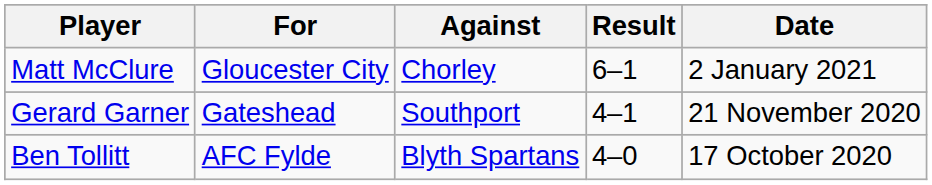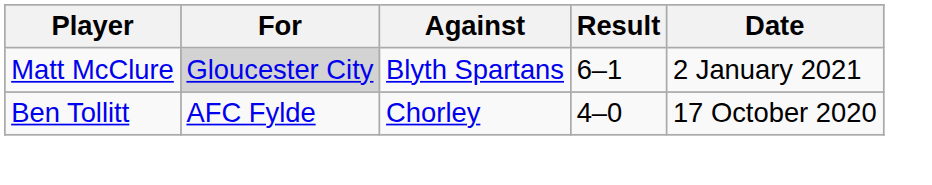Matt McClure | For: no background -> lightgrey background
Matt McClure | Against: Chorley -> Blyth Spartans
- row: Gerard Garner | Gateshead | Southport | 4–1 | 21 November 2020
Ben Tollitt | Against: Blyth Spartans -> Chorley
